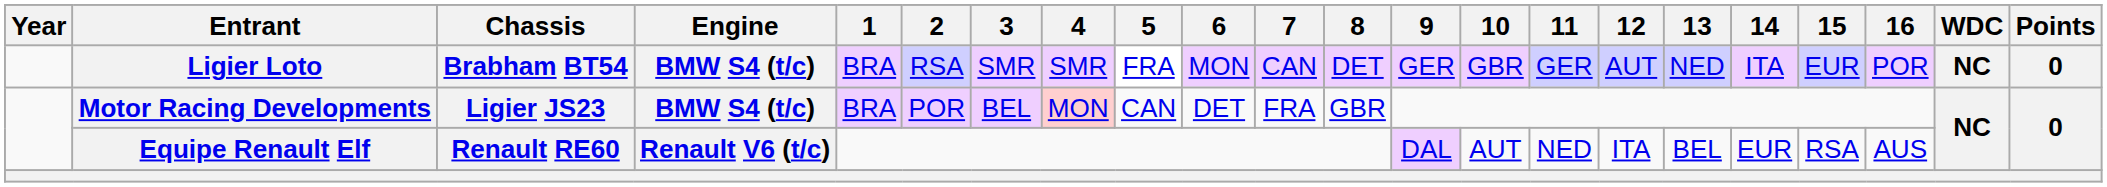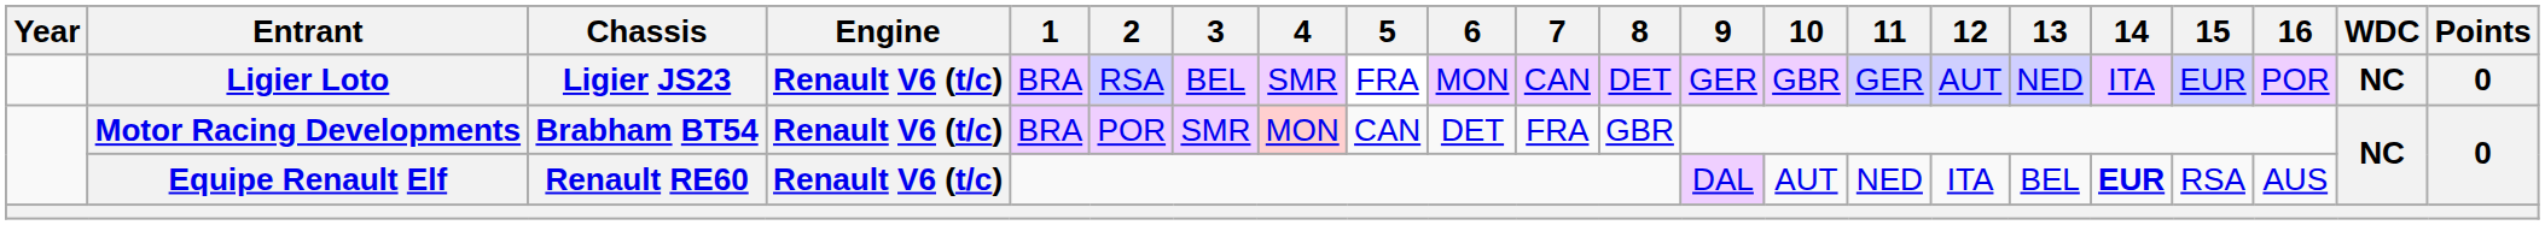Ligier Loto | Chassis: Brabham BT54 -> Ligier JS23
Ligier Loto | Engine: BMW S4 (t/c) -> Renault V6 (t/c)
Ligier Loto | 3: SMR -> BEL
Motor Racing Developments | Chassis: Ligier JS23 -> Brabham BT54
Motor Racing Developments | Engine: BMW S4 (t/c) -> Renault V6 (t/c)
Motor Racing Developments | 3: BEL -> SMR
Equipe Renault Elf | 14: normal -> bold
